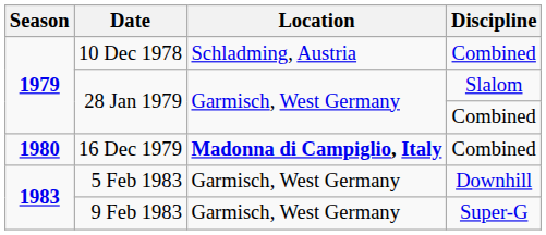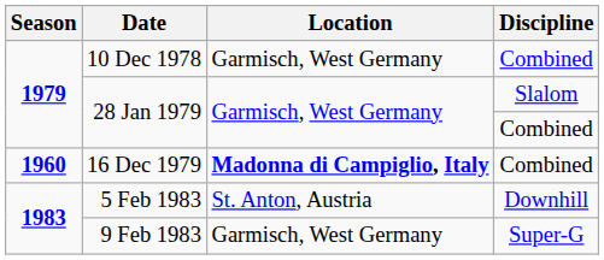10 Dec 1978 | Location: Schladming, Austria -> Garmisch, West Germany
16 Dec 1979 | Season: 1980 -> 1960
5 Feb 1983 | Location: Garmisch, West Germany -> St. Anton, Austria
